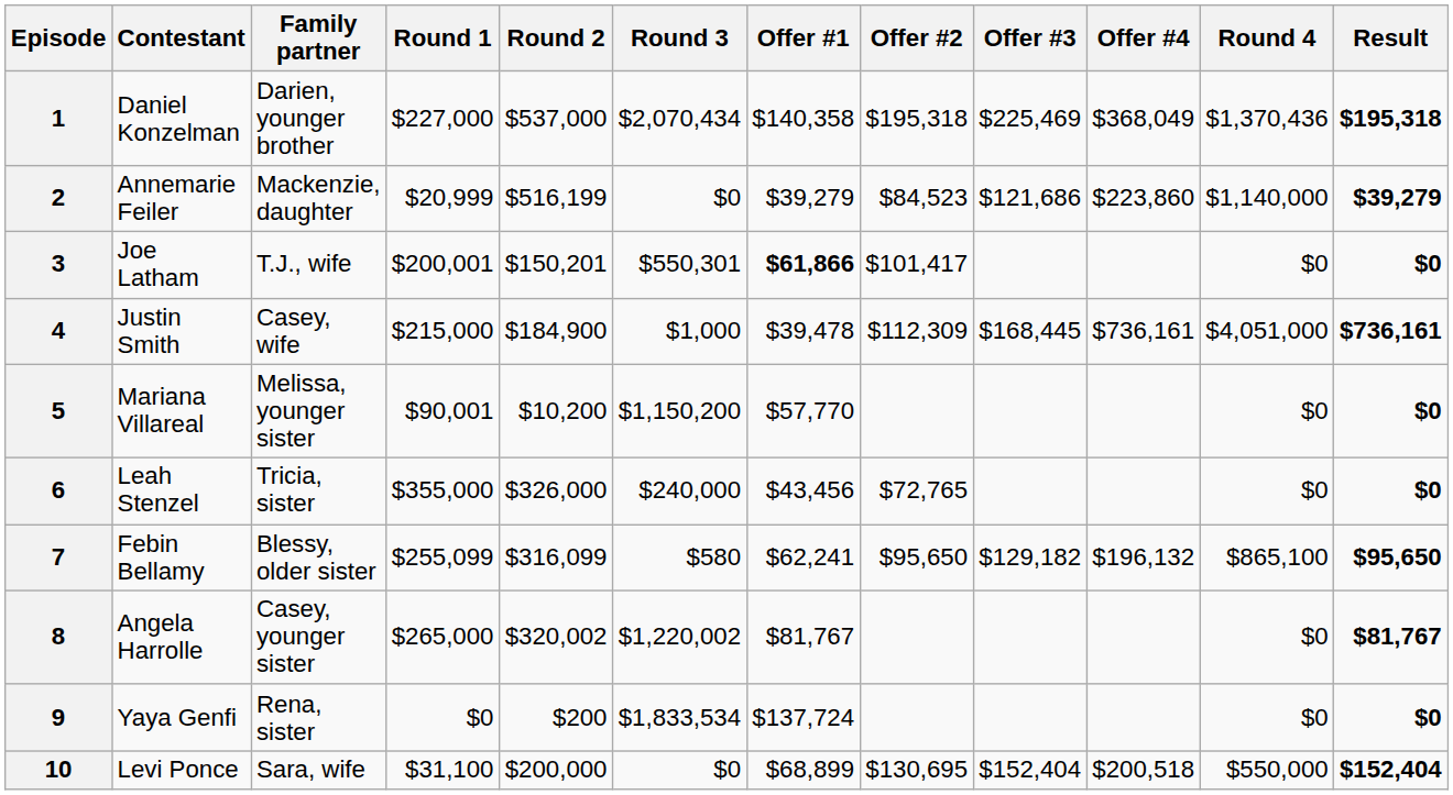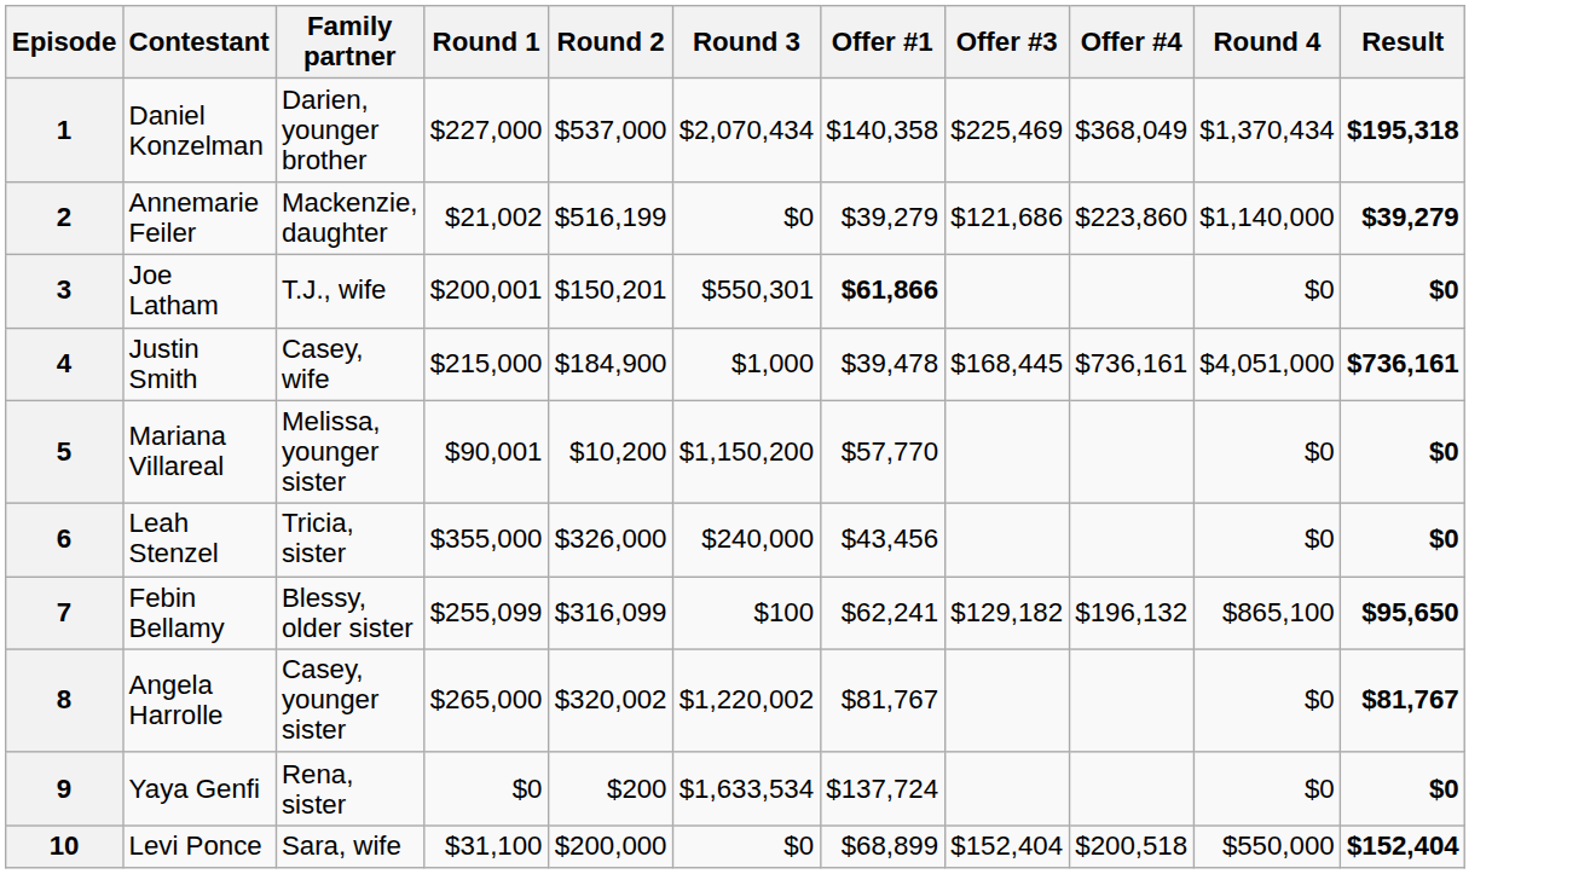- column: Offer #2 | $195,318 | $84,523 | $101,417 | $112,309 | $72,765 | $95,650 | $130,695
1 | Round 4: $1,370,436 -> $1,370,434
2 | Round 1: $20,999 -> $21,002
7 | Round 3: $580 -> $100
9 | Round 3: $1,833,534 -> $1,633,534
